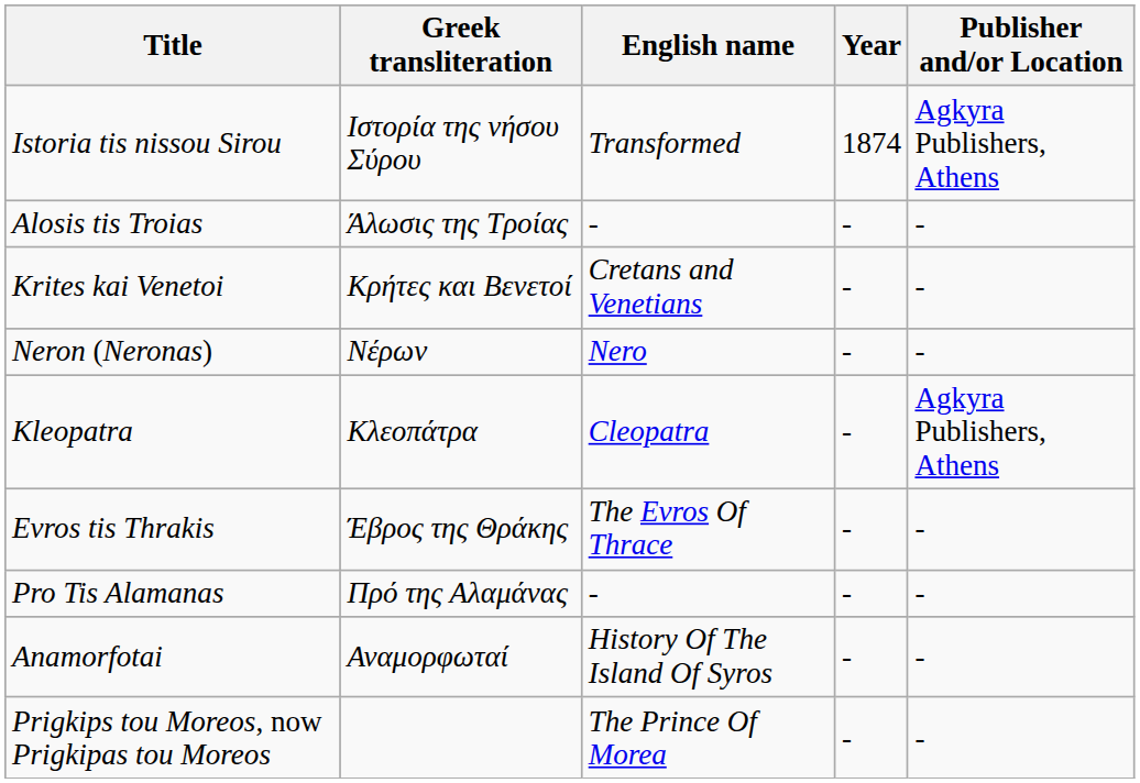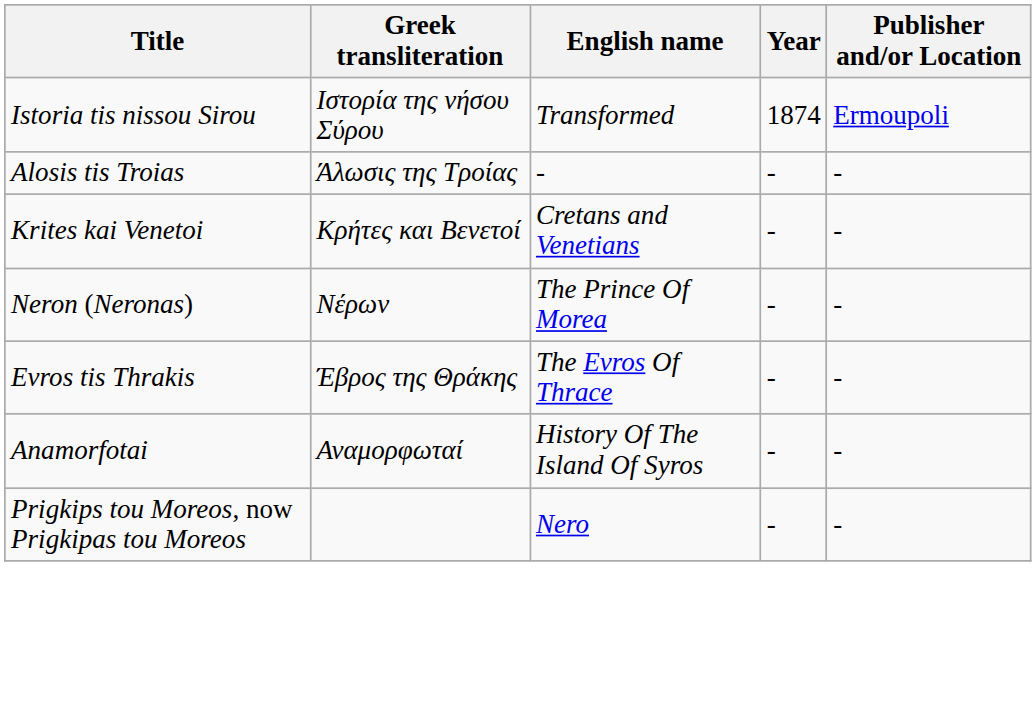Istoria tis nissou Sirou | Publisher and/or Location: Agkyra Publishers, Athens -> Ermoupoli
Neron (Neronas) | English name: Nero -> The Prince Of Morea
- row: Kleopatra | Κλεοπάτρα | Cleopatra | - | Agkyra Publishers, Athens
- row: Pro Tis Alamanas | Πρό της Αλαμάνας | - | - | -
Prigkips tou Moreos, now Prigkipas tou Moreos | English name: The Prince Of Morea -> Nero
